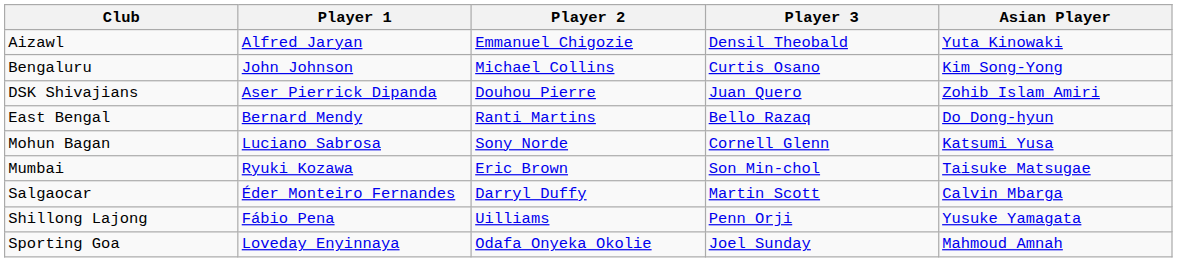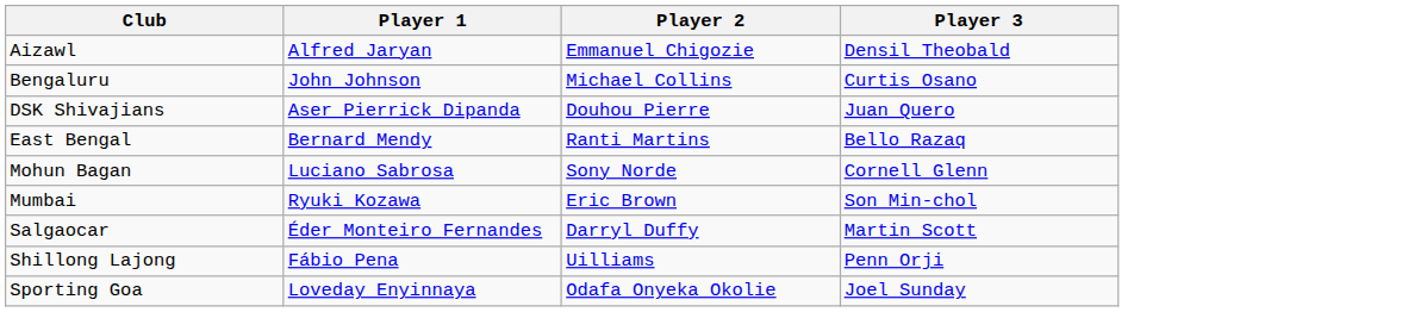- column: Asian Player | Yuta Kinowaki | Kim Song-Yong | Zohib Islam Amiri | Do Dong-hyun | Katsumi Yusa | Taisuke Matsugae | Calvin Mbarga | Yusuke Yamagata | Mahmoud Amnah
